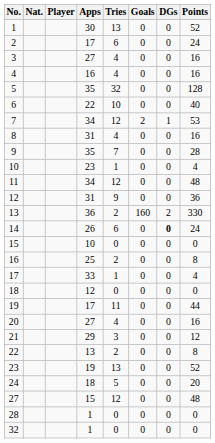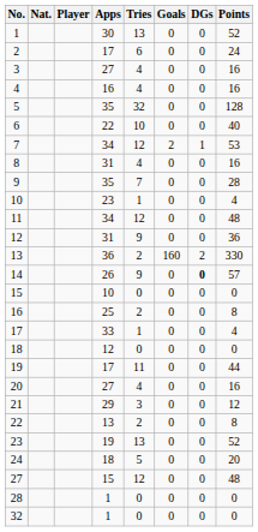14 | Tries: 6 -> 9
14 | Points: 24 -> 57
